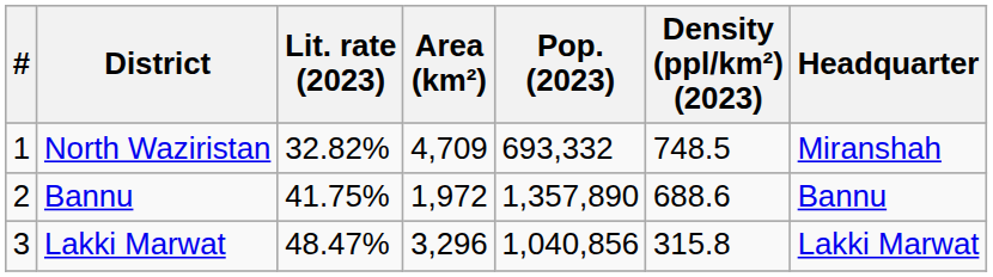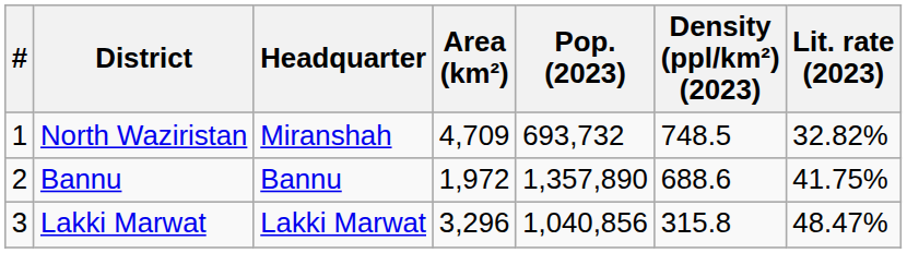columns swapped: Headquarter <-> Lit. rate (2023)
North Waziristan | Pop. (2023): 693,332 -> 693,732
